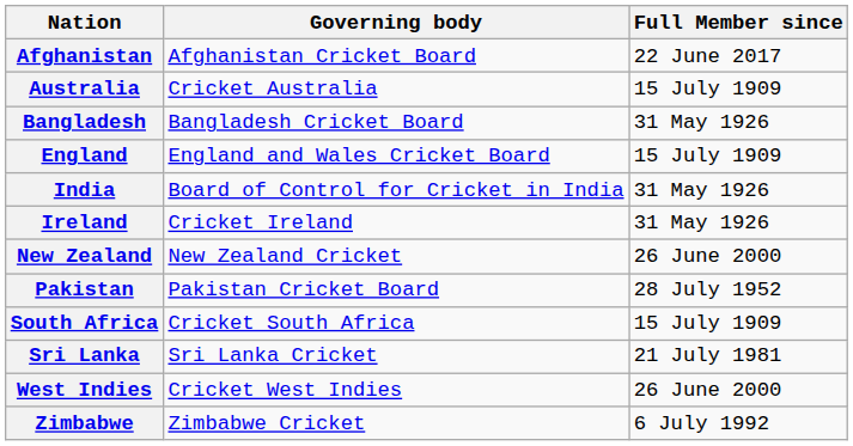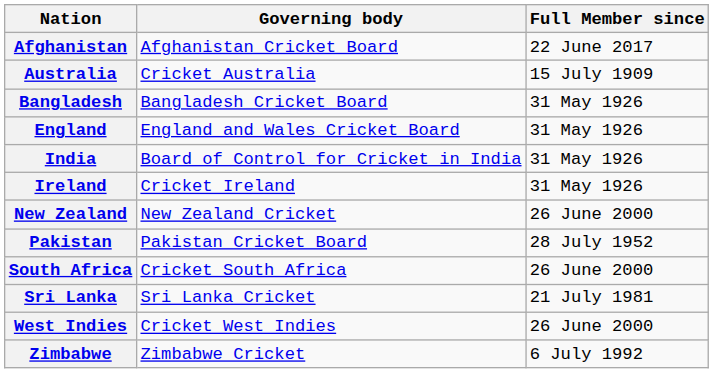England | Full Member since: 15 July 1909 -> 31 May 1926
South Africa | Full Member since: 15 July 1909 -> 26 June 2000
